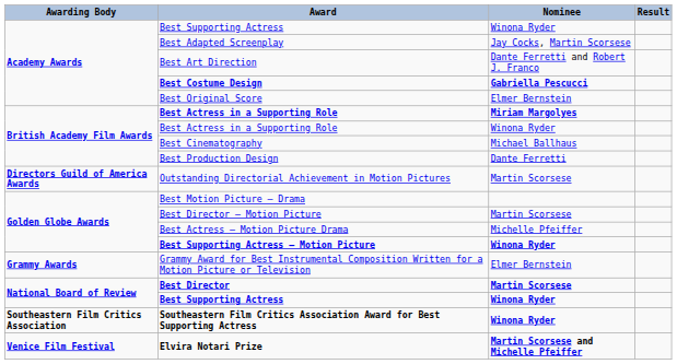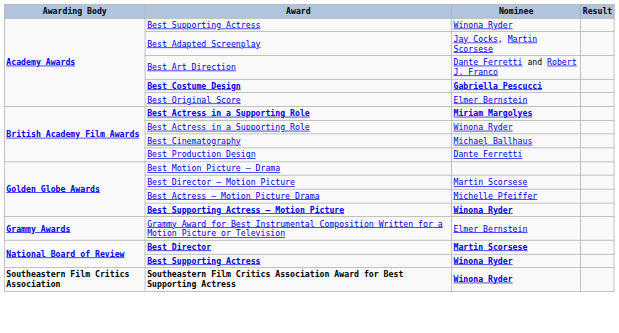- row: Directors Guild of America Awards | Outstanding Directorial Achievement in Motion Pictures | Martin Scorsese
- row: Venice Film Festival | Elvira Notari Prize | Martin Scorsese and Michelle Pfeiffer
